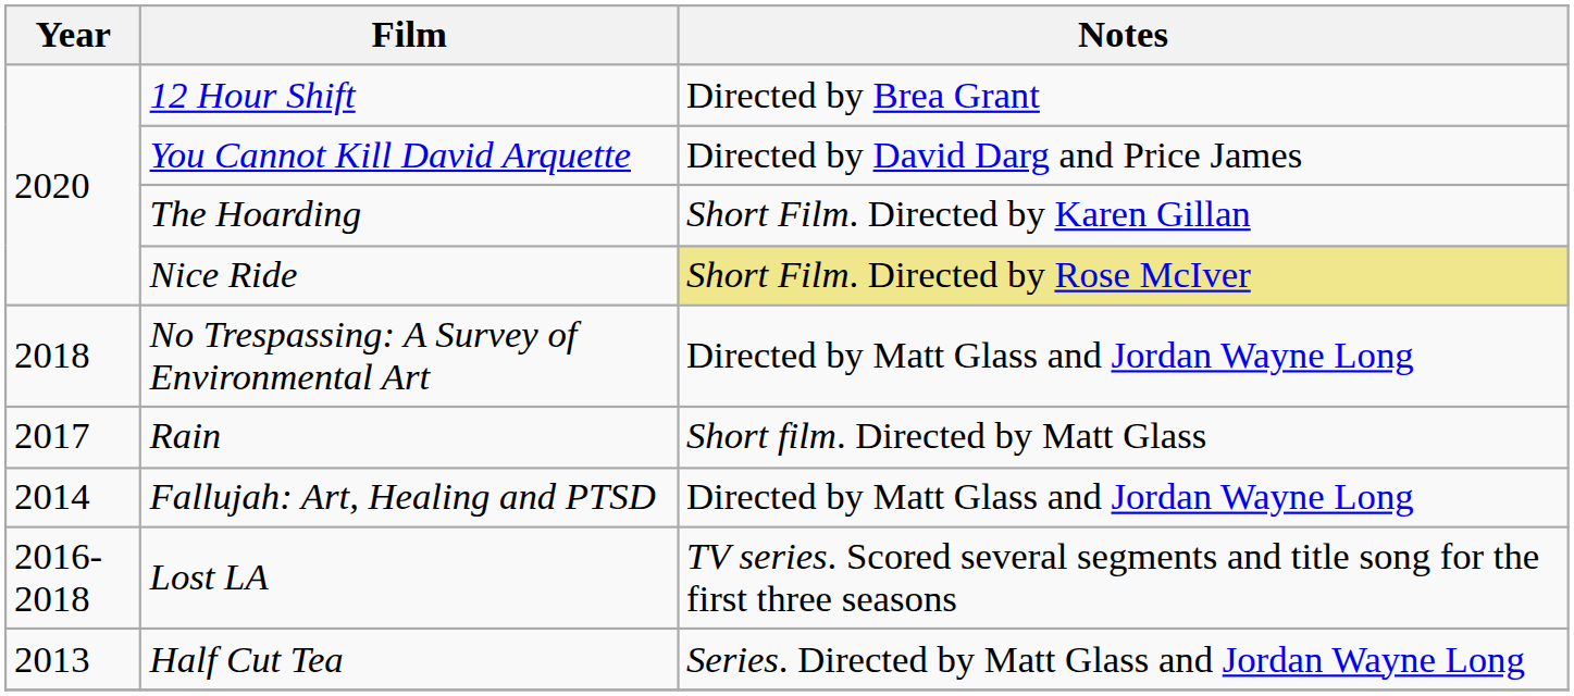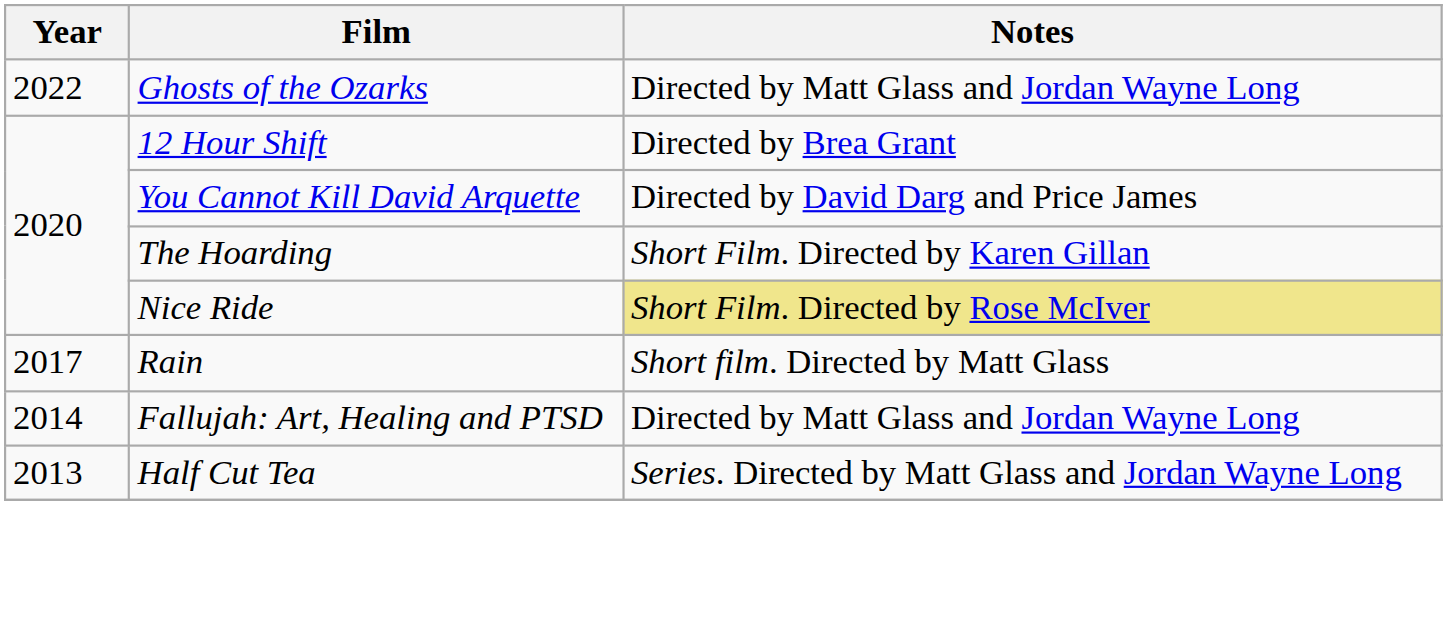+ row: 2022 | Ghosts of the Ozarks | Directed by Matt Glass and Jordan Wayne Long
- row: 2018 | No Trespassing: A Survey of Environmental Art | Directed by Matt Glass and Jordan Wayne Long
- row: 2016-2018 | Lost LA | TV series. Scored several segments and title song for the first three seasons
